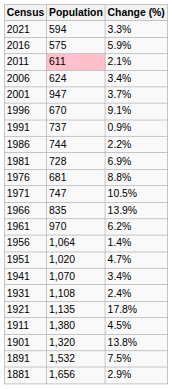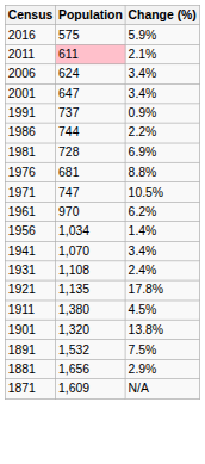- row: 2021 | 594 | 3.3%
2001 | Population: 947 -> 647
2001 | Change (%): 3.7% -> 3.4%
- row: 1996 | 670 | 9.1%
- row: 1966 | 835 | 13.9%
1956 | Population: 1,064 -> 1,034
- row: 1951 | 1,020 | 4.7%
+ row: 1871 | 1,609 | N/A
